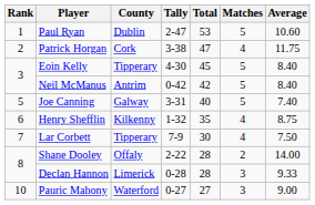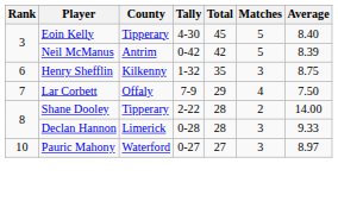- row: 1 | Paul Ryan | Dublin | 2-47 | 53 | 5 | 10.60
- row: 2 | Patrick Horgan | Cork | 3-38 | 47 | 4 | 11.75
Neil McManus | Average: 8.40 -> 8.39
- row: 5 | Joe Canning | Galway | 3-31 | 40 | 5 | 7.40
Henry Shefflin | Matches: 4 -> 3
Lar Corbett | County: Tipperary -> Offaly
Lar Corbett | Total: 30 -> 29
Shane Dooley | County: Offaly -> Tipperary
Pauric Mahony | Average: 9.00 -> 8.97
